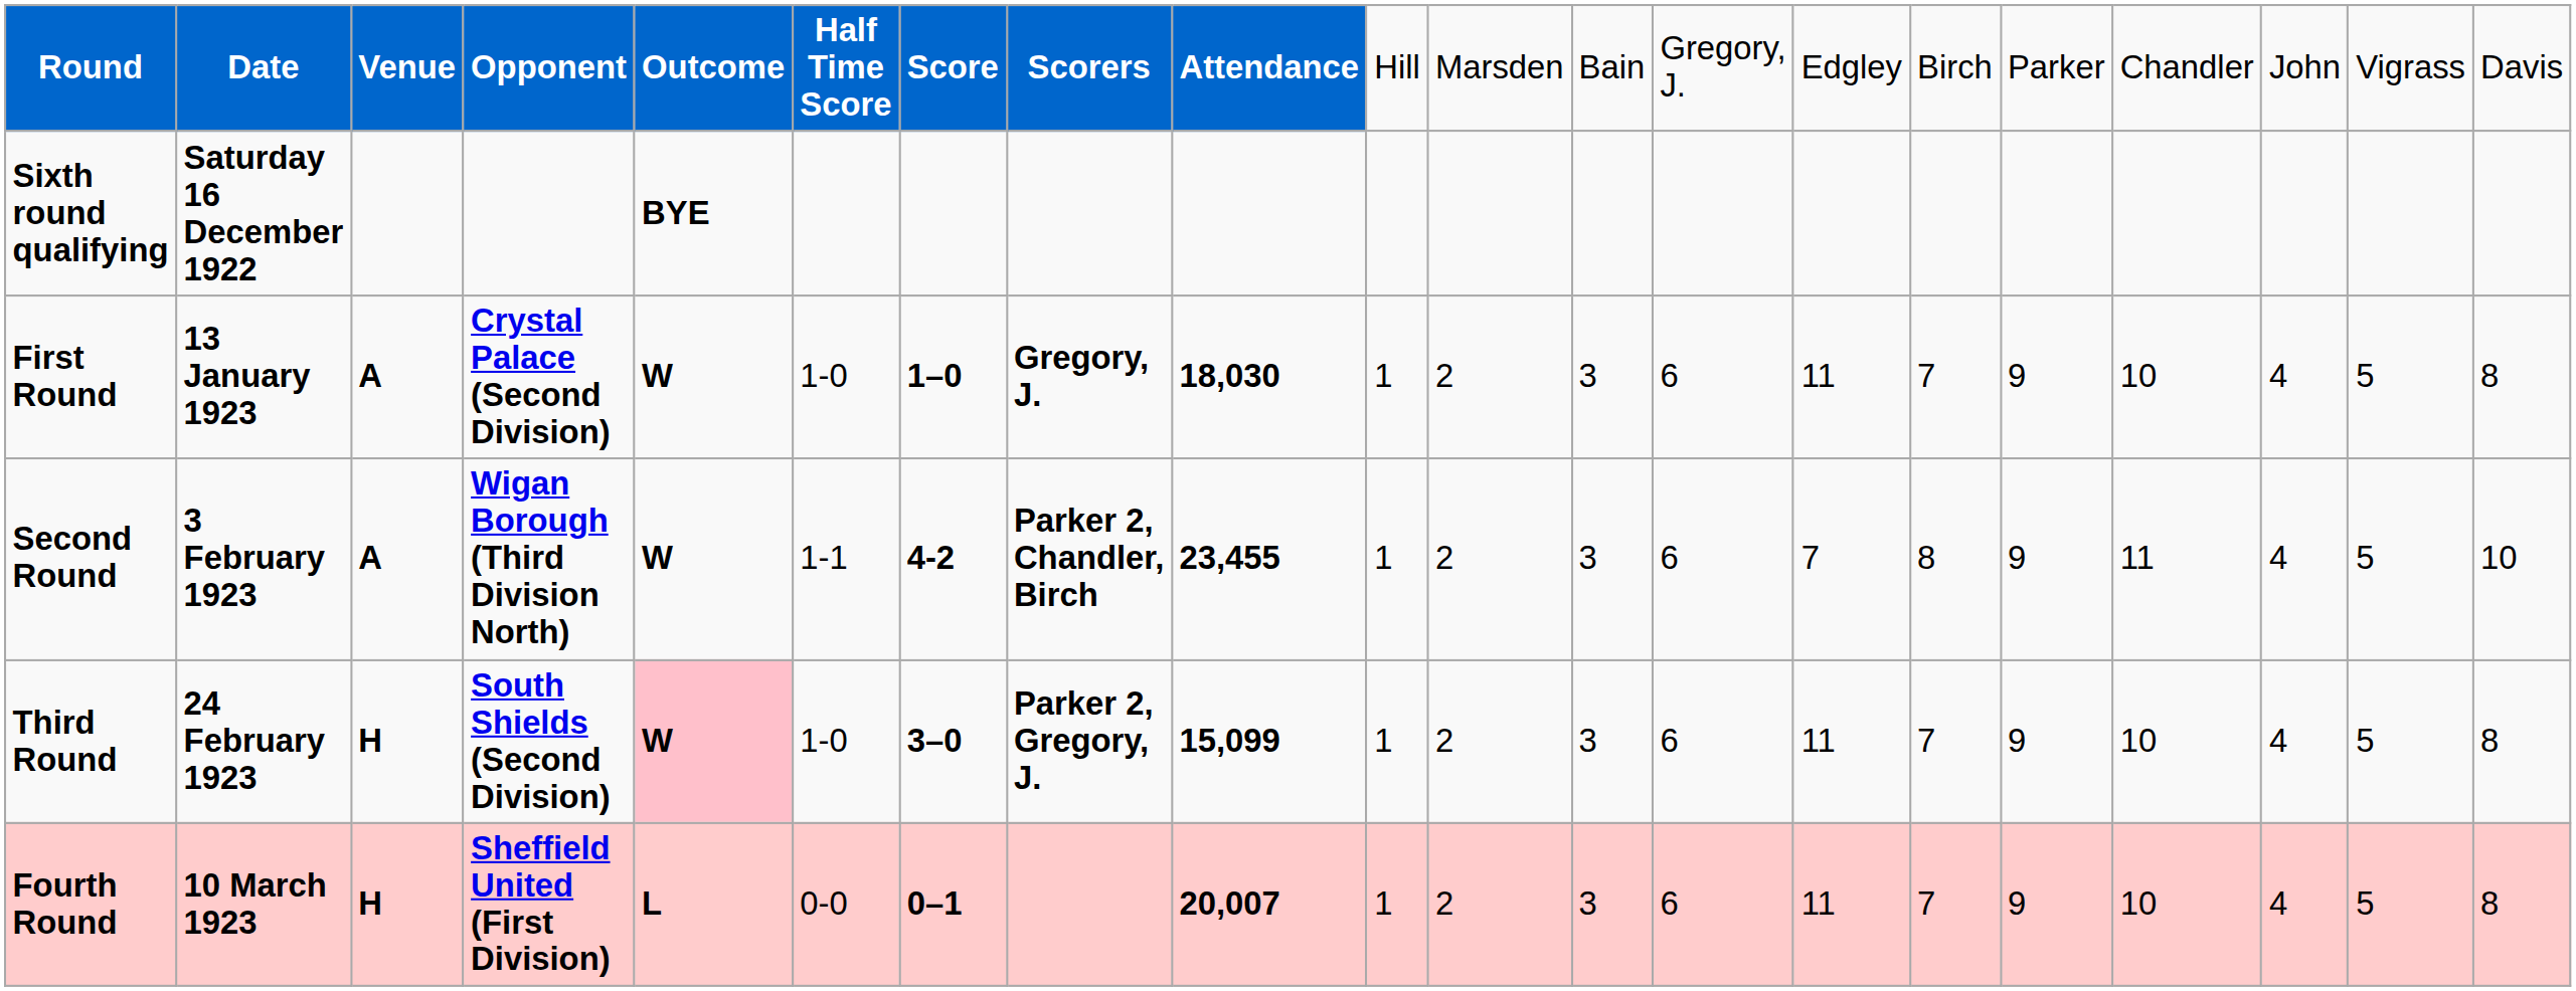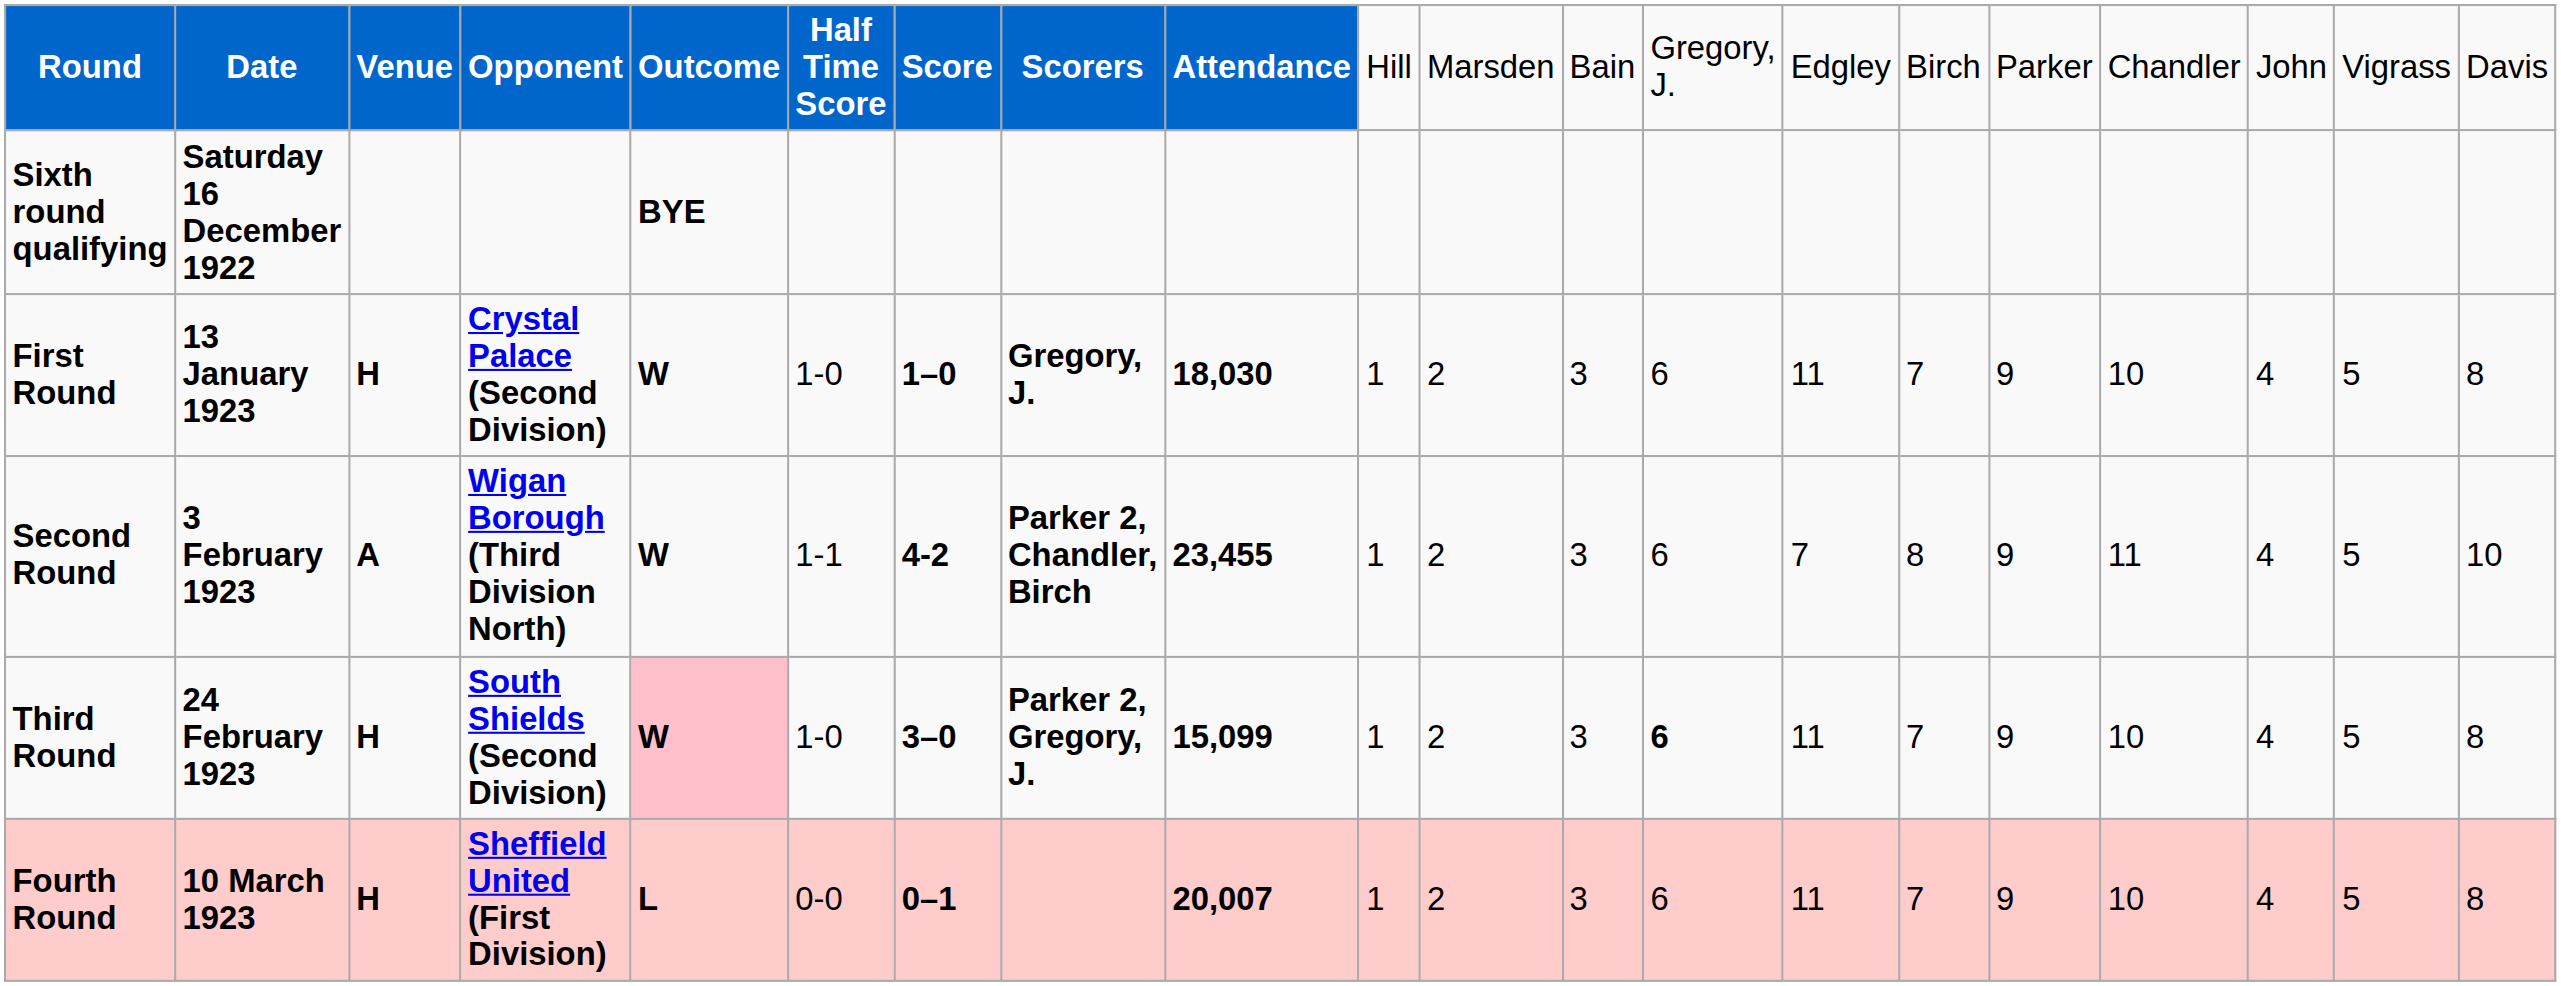First Round | column 3: A -> H
Third Round | column 13: normal -> bold
